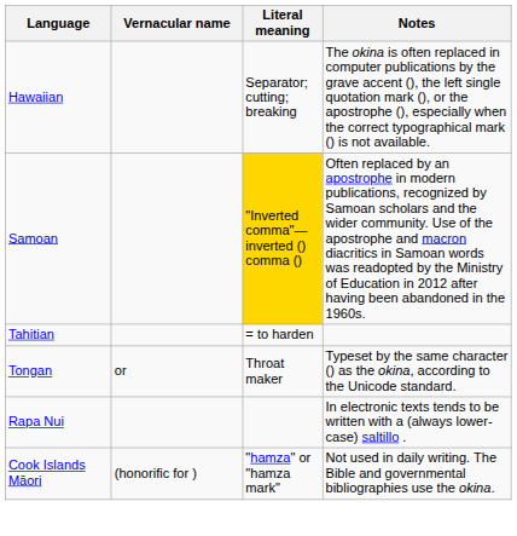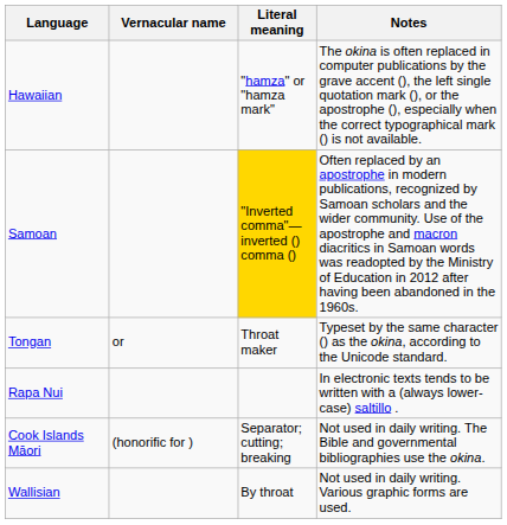Hawaiian | Literal meaning: Separator; cutting; breaking -> "hamza" or "hamza mark"
- row: Tahitian | = to harden
Cook Islands Māori | Literal meaning: "hamza" or "hamza mark" -> Separator; cutting; breaking
+ row: Wallisian | By throat | Not used in daily writing. Various graphic forms are used.
